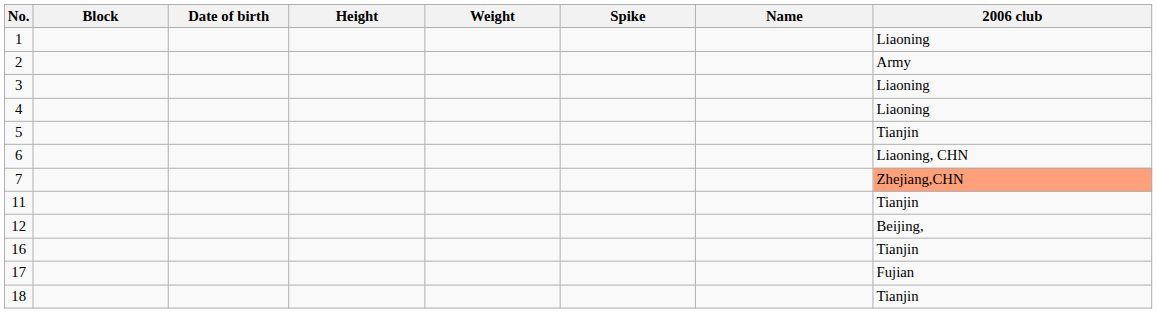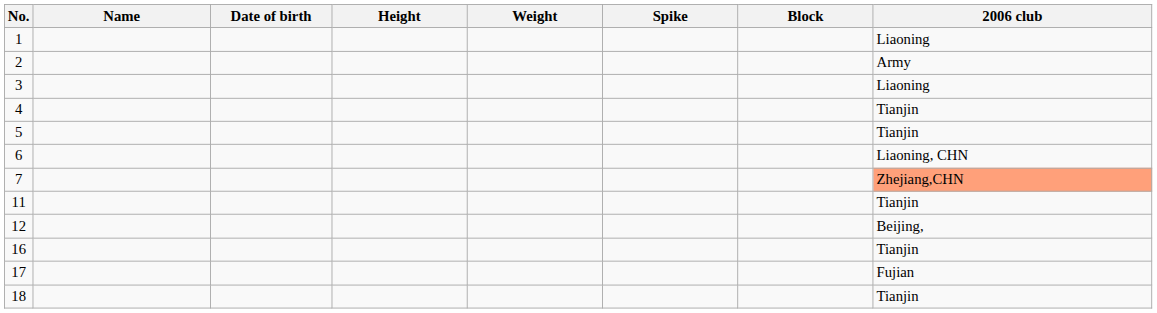columns swapped: Name <-> Block
4 | 2006 club: Liaoning -> Tianjin
